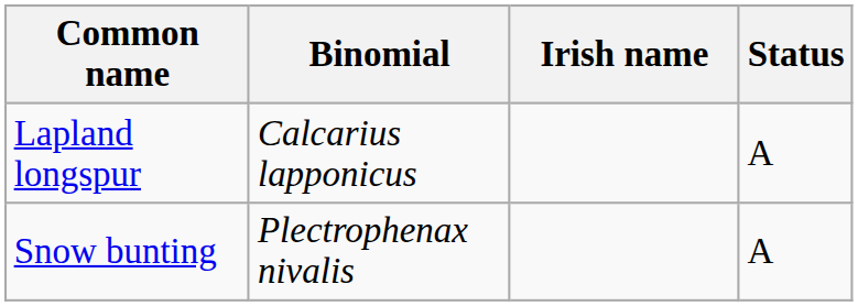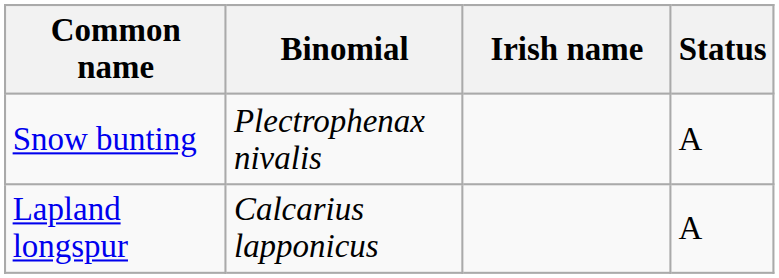rows swapped: Lapland longspur <-> Snow bunting
